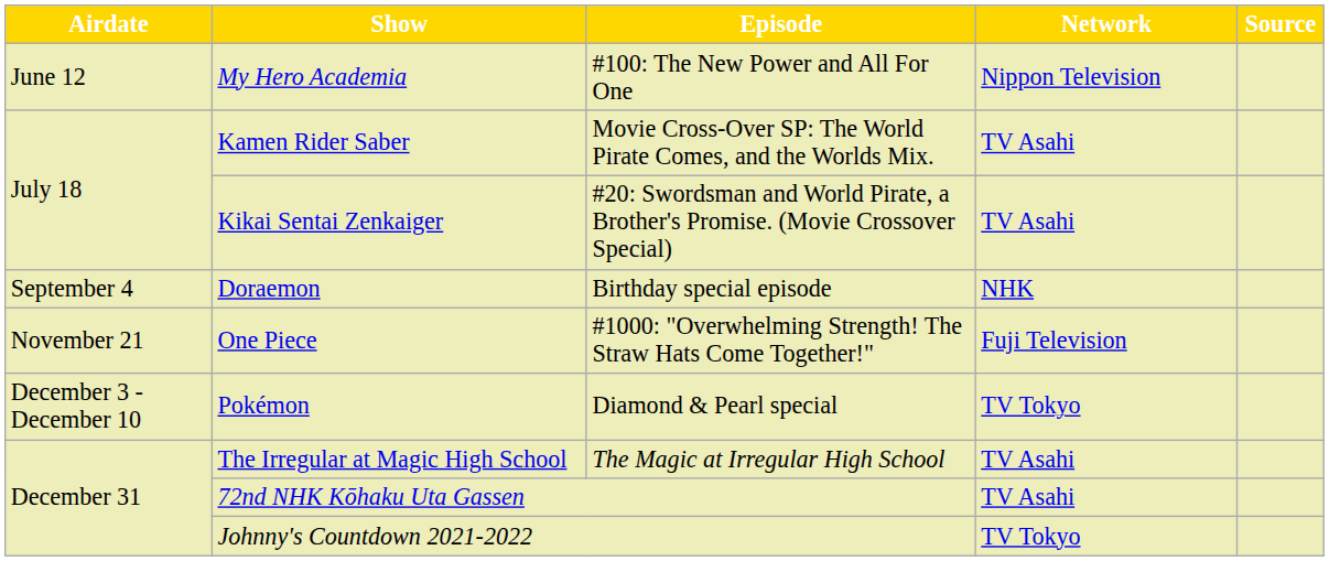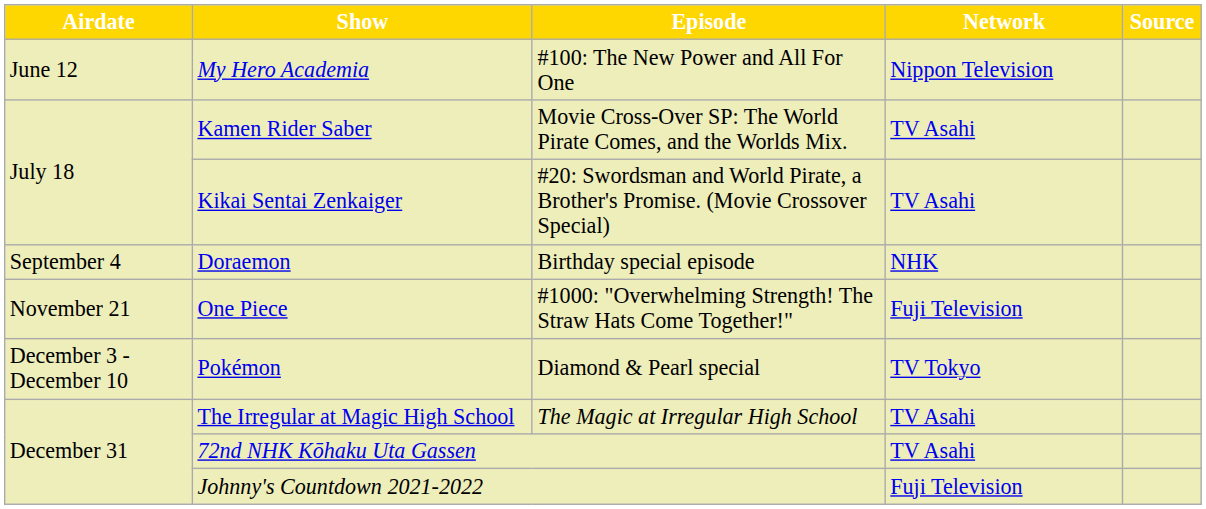Johnny's Countdown 2021-2022 | Network: TV Tokyo -> Fuji Television
